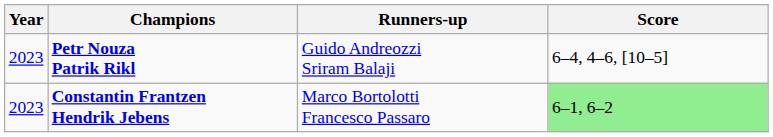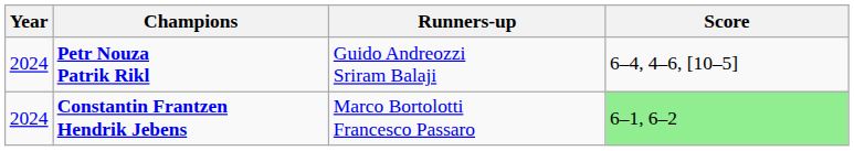Petr Nouza Patrik Rikl | Year: 2023 -> 2024
Constantin Frantzen Hendrik Jebens | Year: 2023 -> 2024
